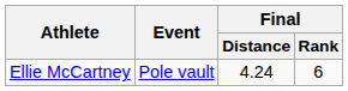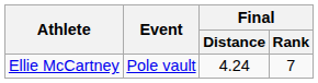Ellie McCartney | Final / Rank: 6 -> 7
